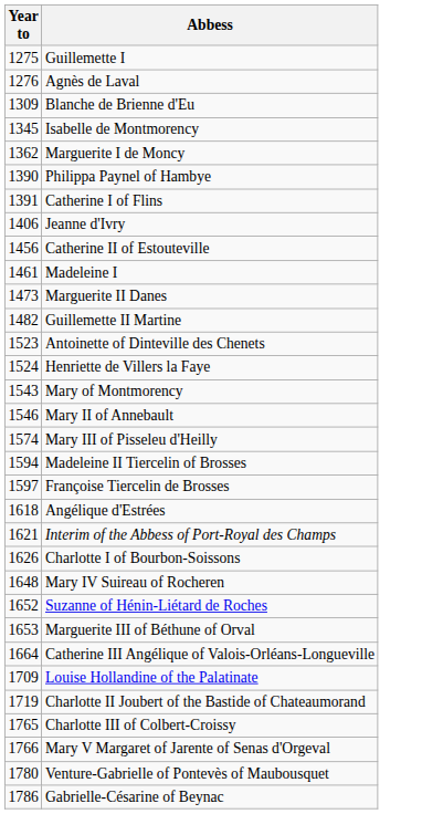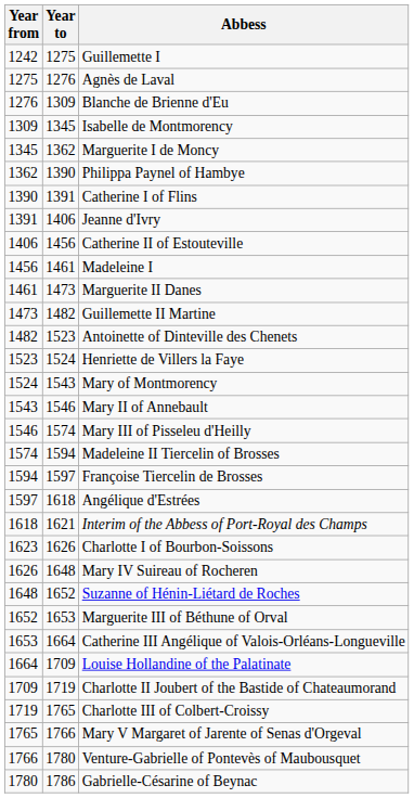+ column: Year from | 1242 | 1275 | 1276 | 1309 | 1345 | 1362 | 1390 | 1391 | 1406 | 1456 | 1461 | 1473 | 1482 | 1523 | 1524 | 1543 | 1546 | 1574 | 1594 | 1597 | 1618 | 1623 | 1626 | 1648 | 1652 | 1653 | 1664 | 1709 | 1719 | 1765 | 1766 | 1780
